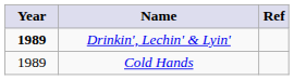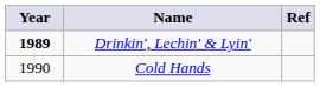Cold Hands | Year: 1989 -> 1990
